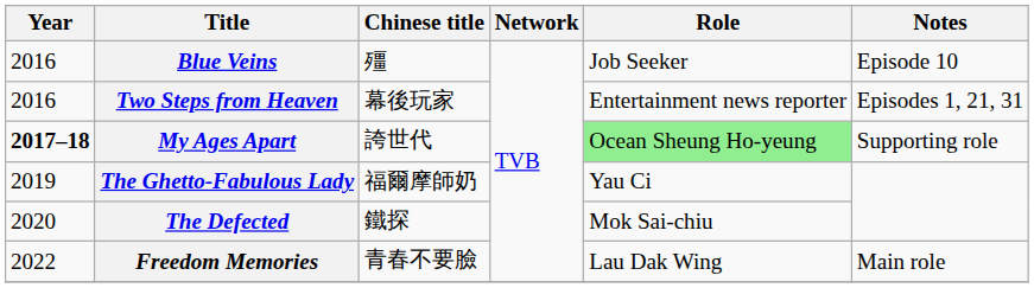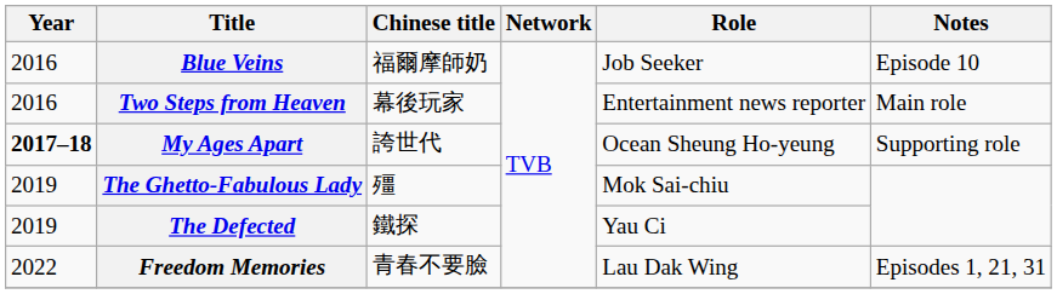Blue Veins | Chinese title: 殭 -> 福爾摩師奶
Two Steps from Heaven | Notes: Episodes 1, 21, 31 -> Main role
My Ages Apart | Role: lightgreen background -> no background
The Ghetto-Fabulous Lady | Chinese title: 福爾摩師奶 -> 殭
The Ghetto-Fabulous Lady | Role: Yau Ci -> Mok Sai-chiu
The Defected | Year: 2020 -> 2019
The Defected | Role: Mok Sai-chiu -> Yau Ci
Freedom Memories | Notes: Main role -> Episodes 1, 21, 31
